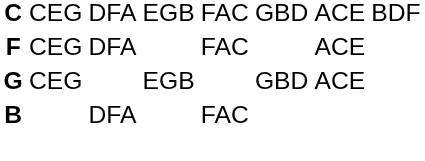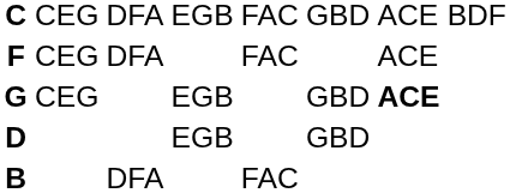G | column 7: normal -> bold
+ row: D | EGB | GBD
